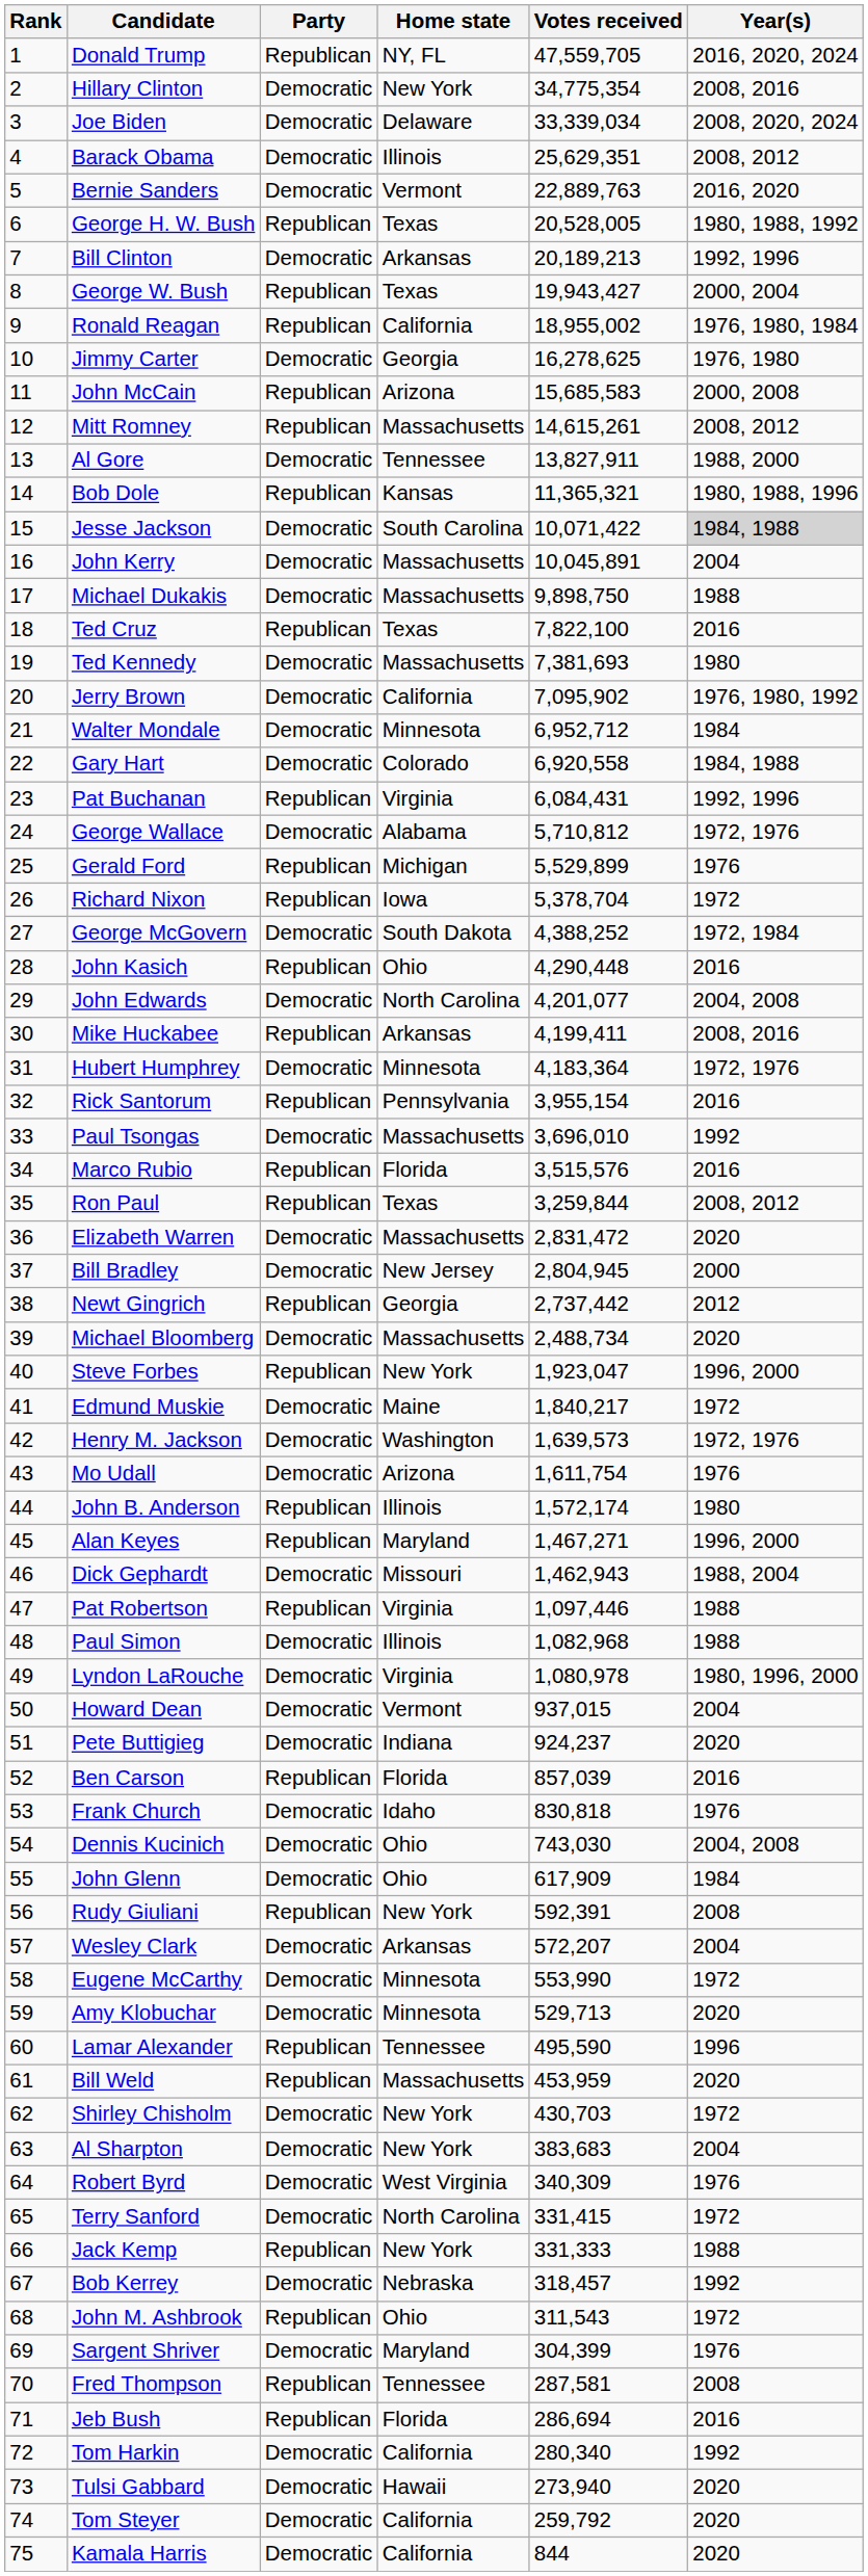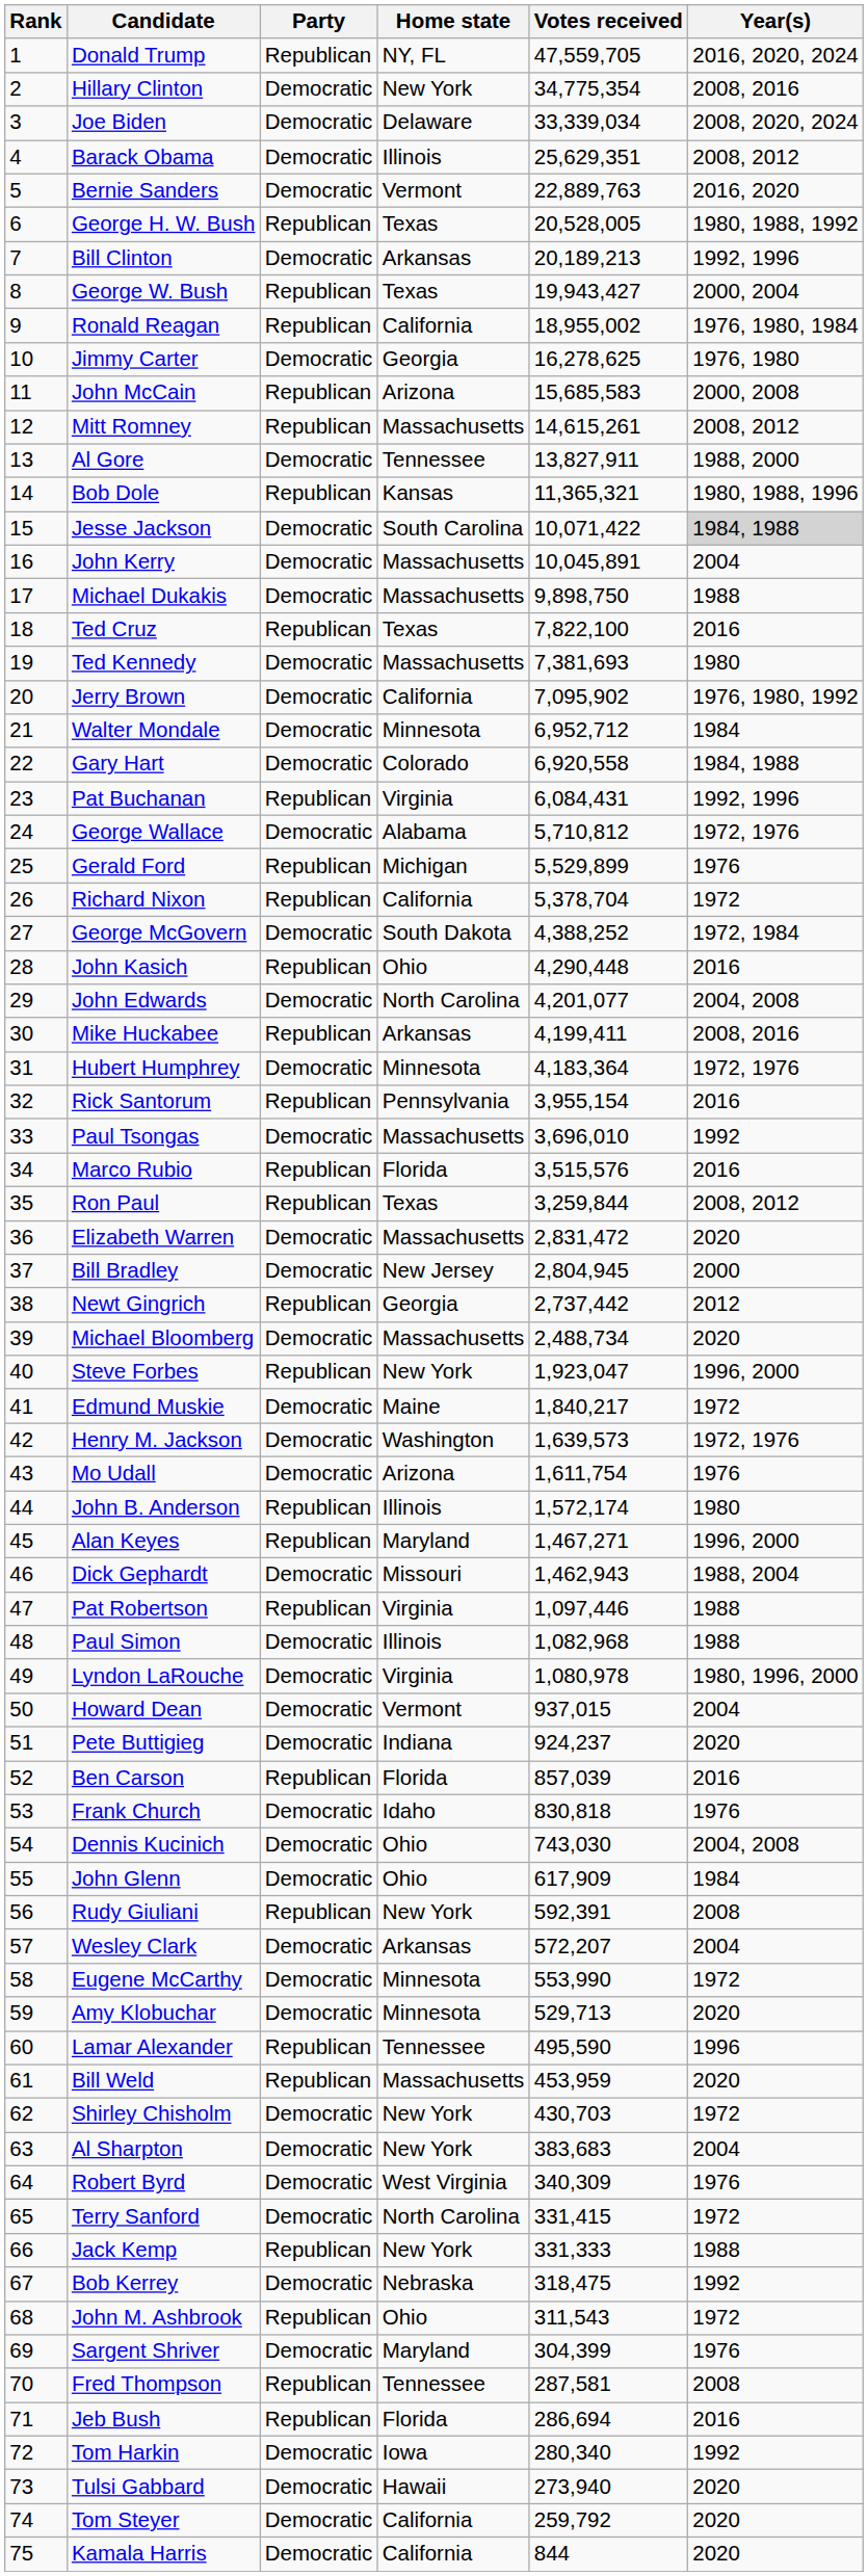Richard Nixon | Home state: Iowa -> California
Bob Kerrey | Votes received: 318,457 -> 318,475
Tom Harkin | Home state: California -> Iowa
